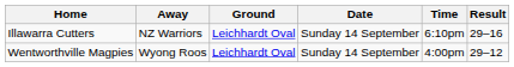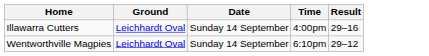- column: Away | NZ Warriors | Wyong Roos
Illawarra Cutters | Time: 6:10pm -> 4:00pm
Wentworthville Magpies | Time: 4:00pm -> 6:10pm
